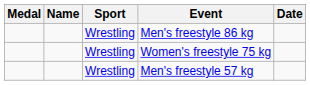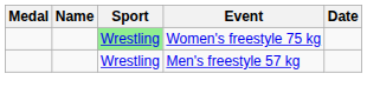- row: Wrestling | Men's freestyle 86 kg
Women's freestyle 75 kg | Sport: no background -> lightgreen background
